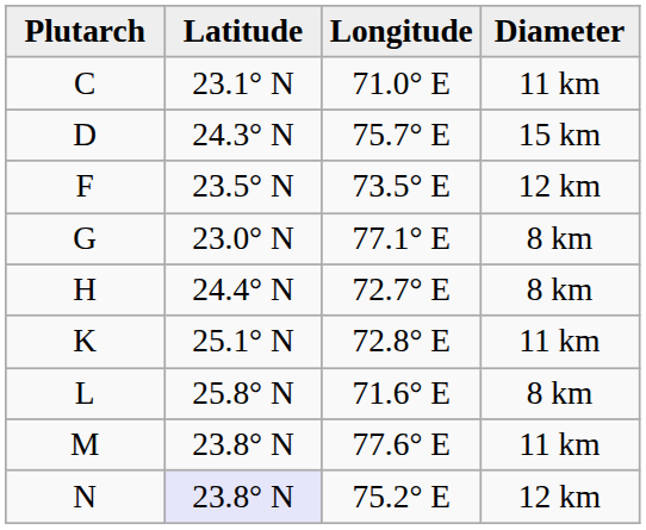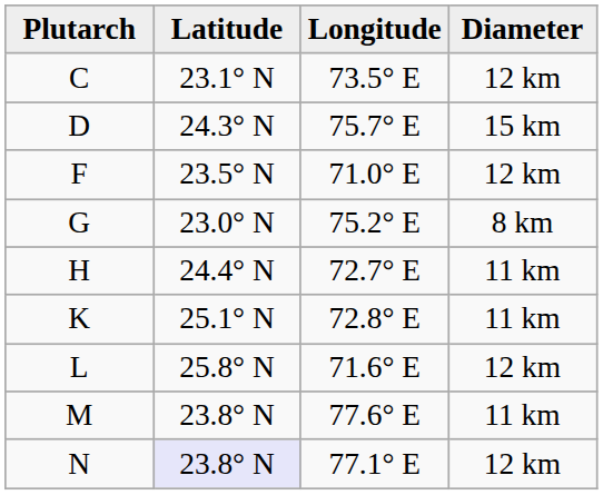C | Longitude: 71.0° E -> 73.5° E
C | Diameter: 11 km -> 12 km
F | Longitude: 73.5° E -> 71.0° E
G | Longitude: 77.1° E -> 75.2° E
H | Diameter: 8 km -> 11 km
L | Diameter: 8 km -> 12 km
N | Longitude: 75.2° E -> 77.1° E
